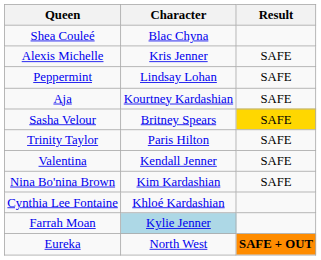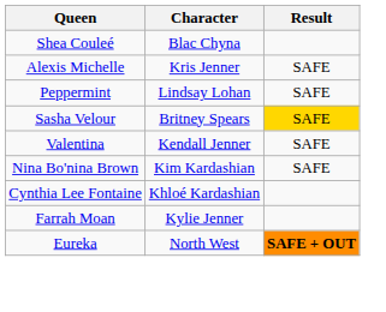- row: Aja | Kourtney Kardashian | SAFE
- row: Trinity Taylor | Paris Hilton | SAFE
Farrah Moan | Character: lightblue background -> no background
